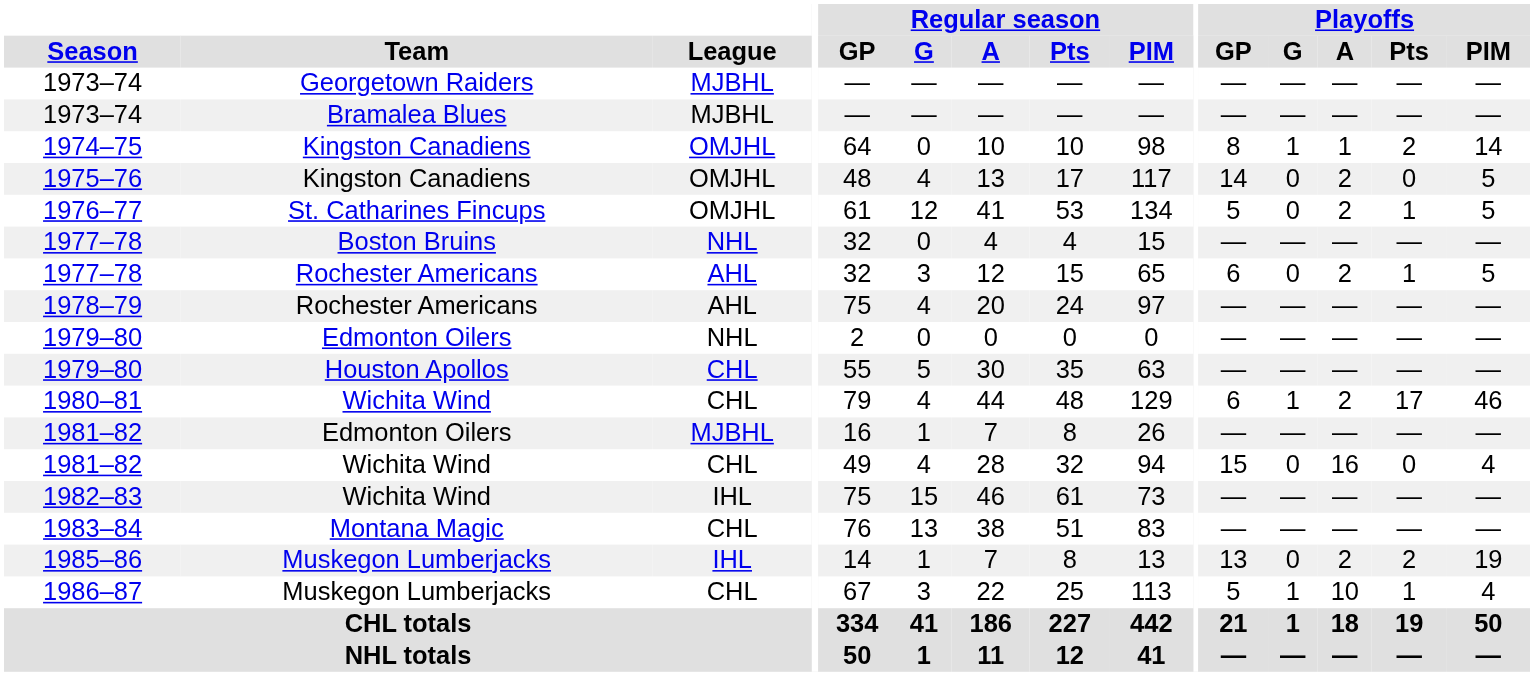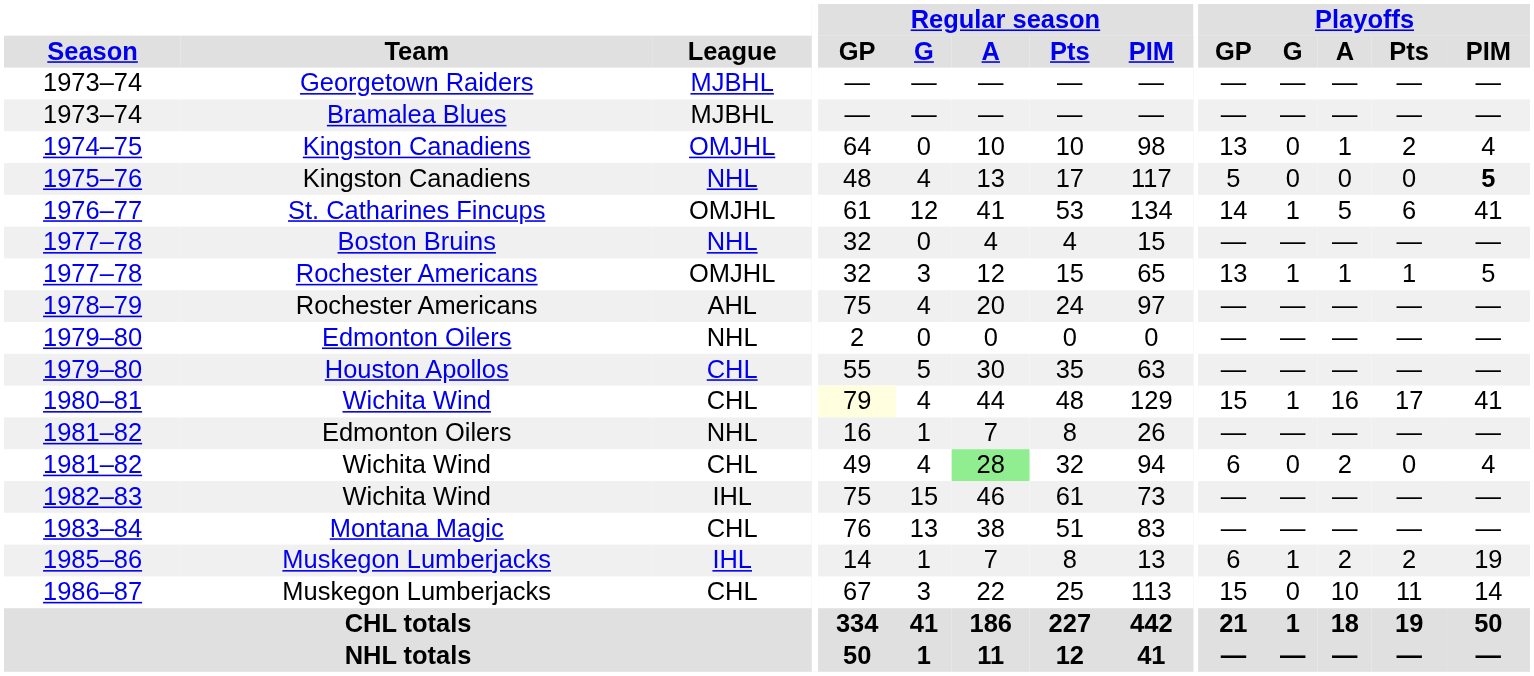1974–75 | Playoffs / GP: 8 -> 13
1974–75 | Playoffs / G: 1 -> 0
1974–75 | Playoffs / PIM: 14 -> 4
1975–76 | League: OMJHL -> NHL
1975–76 | Playoffs / GP: 14 -> 5
1975–76 | Playoffs / A: 2 -> 0
1975–76 | Playoffs / PIM: normal -> bold
1976–77 | Playoffs / GP: 5 -> 14
1976–77 | Playoffs / G: 0 -> 1
1976–77 | Playoffs / A: 2 -> 5
1976–77 | Playoffs / Pts: 1 -> 6
1976–77 | Playoffs / PIM: 5 -> 41
1977–78 / Rochester Americans | League: AHL -> OMJHL
1977–78 / Rochester Americans | Playoffs / GP: 6 -> 13
1977–78 / Rochester Americans | Playoffs / G: 0 -> 1
1977–78 / Rochester Americans | Playoffs / A: 2 -> 1
1980–81 | Regular season / GP: no background -> lightyellow background
1980–81 | Playoffs / GP: 6 -> 15
1980–81 | Playoffs / A: 2 -> 16
1980–81 | Playoffs / PIM: 46 -> 41
1981–82 / Edmonton Oilers | League: MJBHL -> NHL
1981–82 / Wichita Wind | Regular season / A: no background -> lightgreen background
1981–82 / Wichita Wind | Playoffs / GP: 15 -> 6
1981–82 / Wichita Wind | Playoffs / A: 16 -> 2
1985–86 | Playoffs / GP: 13 -> 6
1985–86 | Playoffs / G: 0 -> 1
1986–87 | Playoffs / GP: 5 -> 15
1986–87 | Playoffs / G: 1 -> 0
1986–87 | Playoffs / Pts: 1 -> 11
1986–87 | Playoffs / PIM: 4 -> 14
